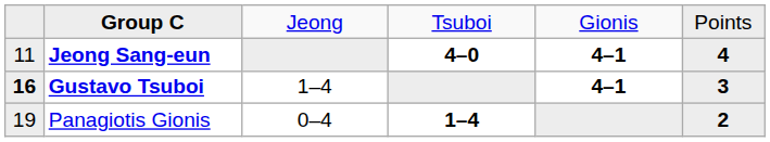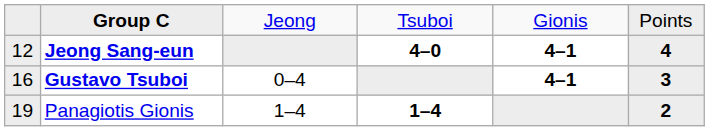Jeong Sang-eun | column 1: 11 -> 12
Gustavo Tsuboi | column 1: bold -> normal
Gustavo Tsuboi | column 3: 1–4 -> 0–4
Panagiotis Gionis | column 3: 0–4 -> 1–4
